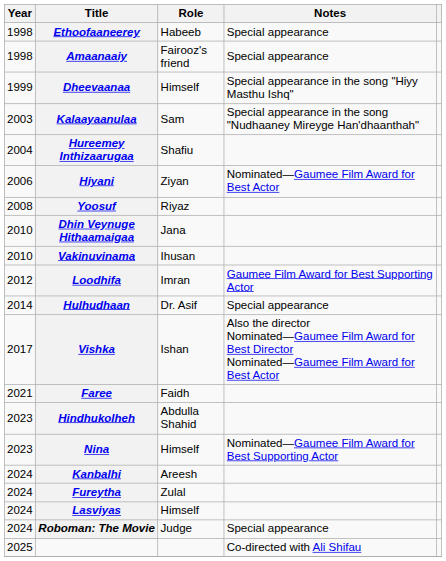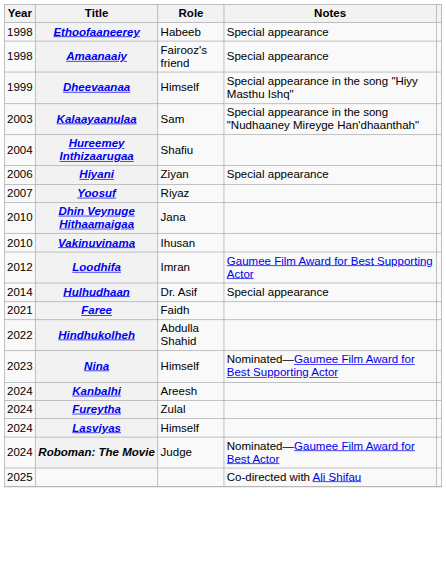Hiyani | Notes: Nominated—Gaumee Film Award for Best Actor -> Special appearance
Yoosuf | Year: 2008 -> 2007
- row: 2017 | Vishka | Ishan | Also the director Nominated—Gaumee Film Award for Best Director Nominated—Gaumee Film Award for Best Actor
Hindhukolheh | Year: 2023 -> 2022
Roboman: The Movie | Notes: Special appearance -> Nominated—Gaumee Film Award for Best Actor
